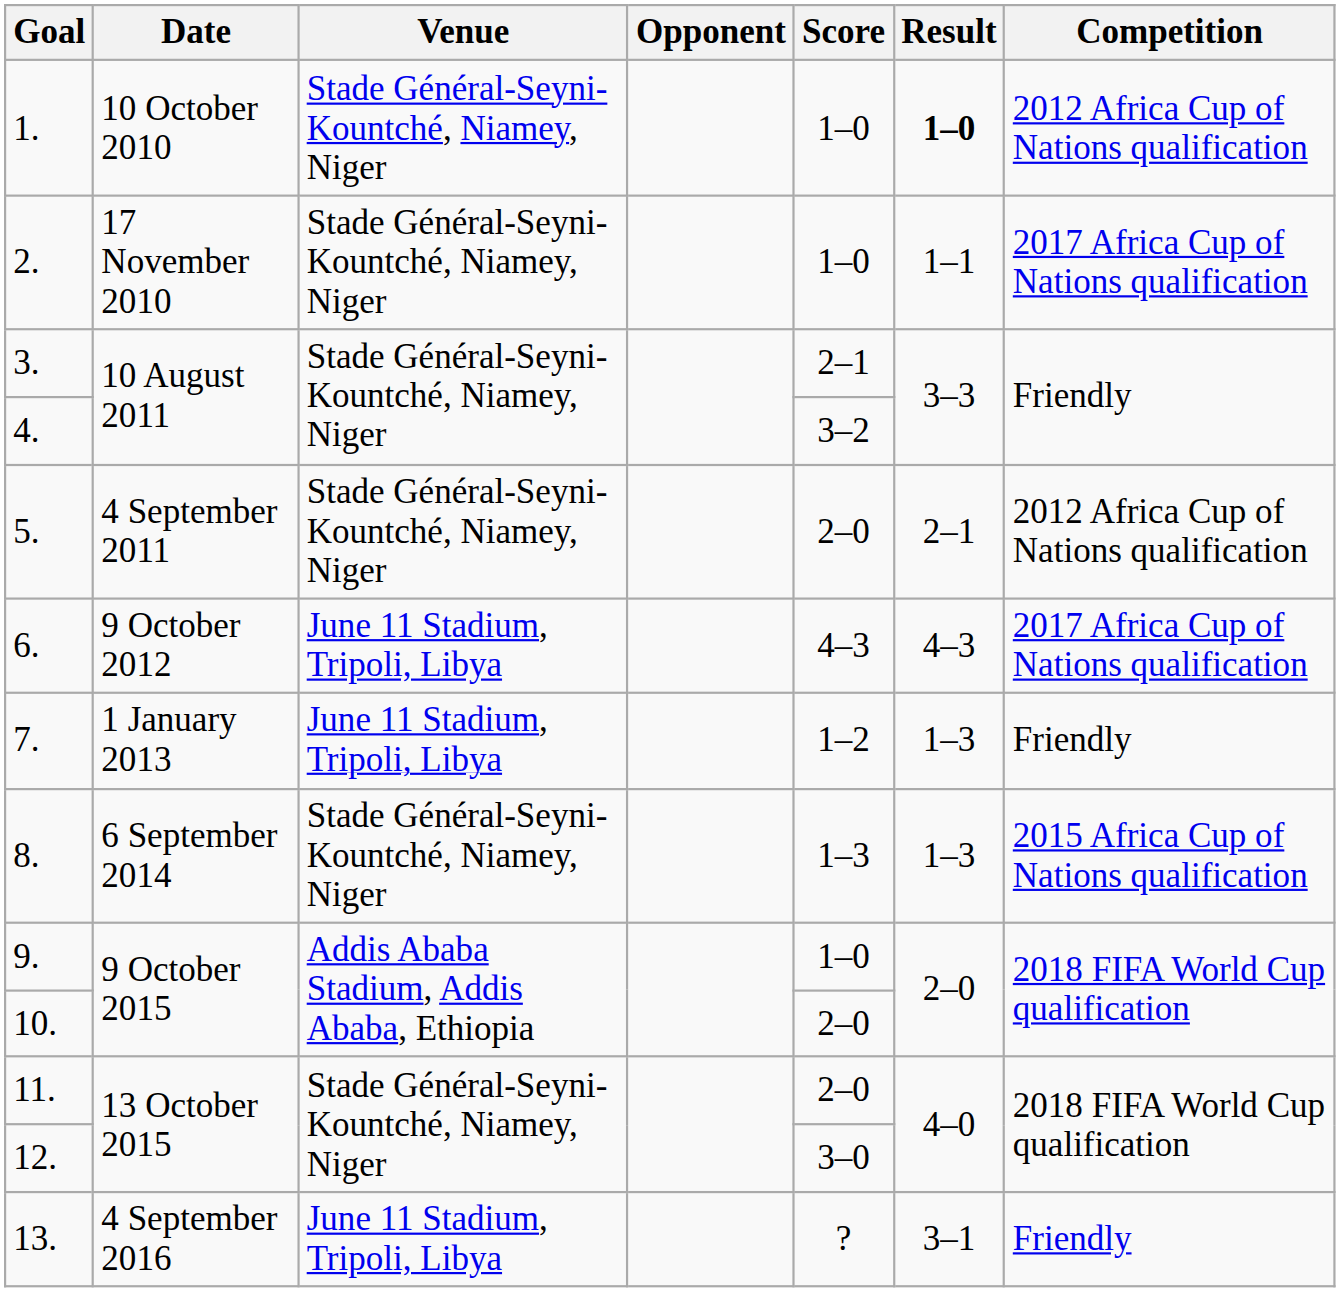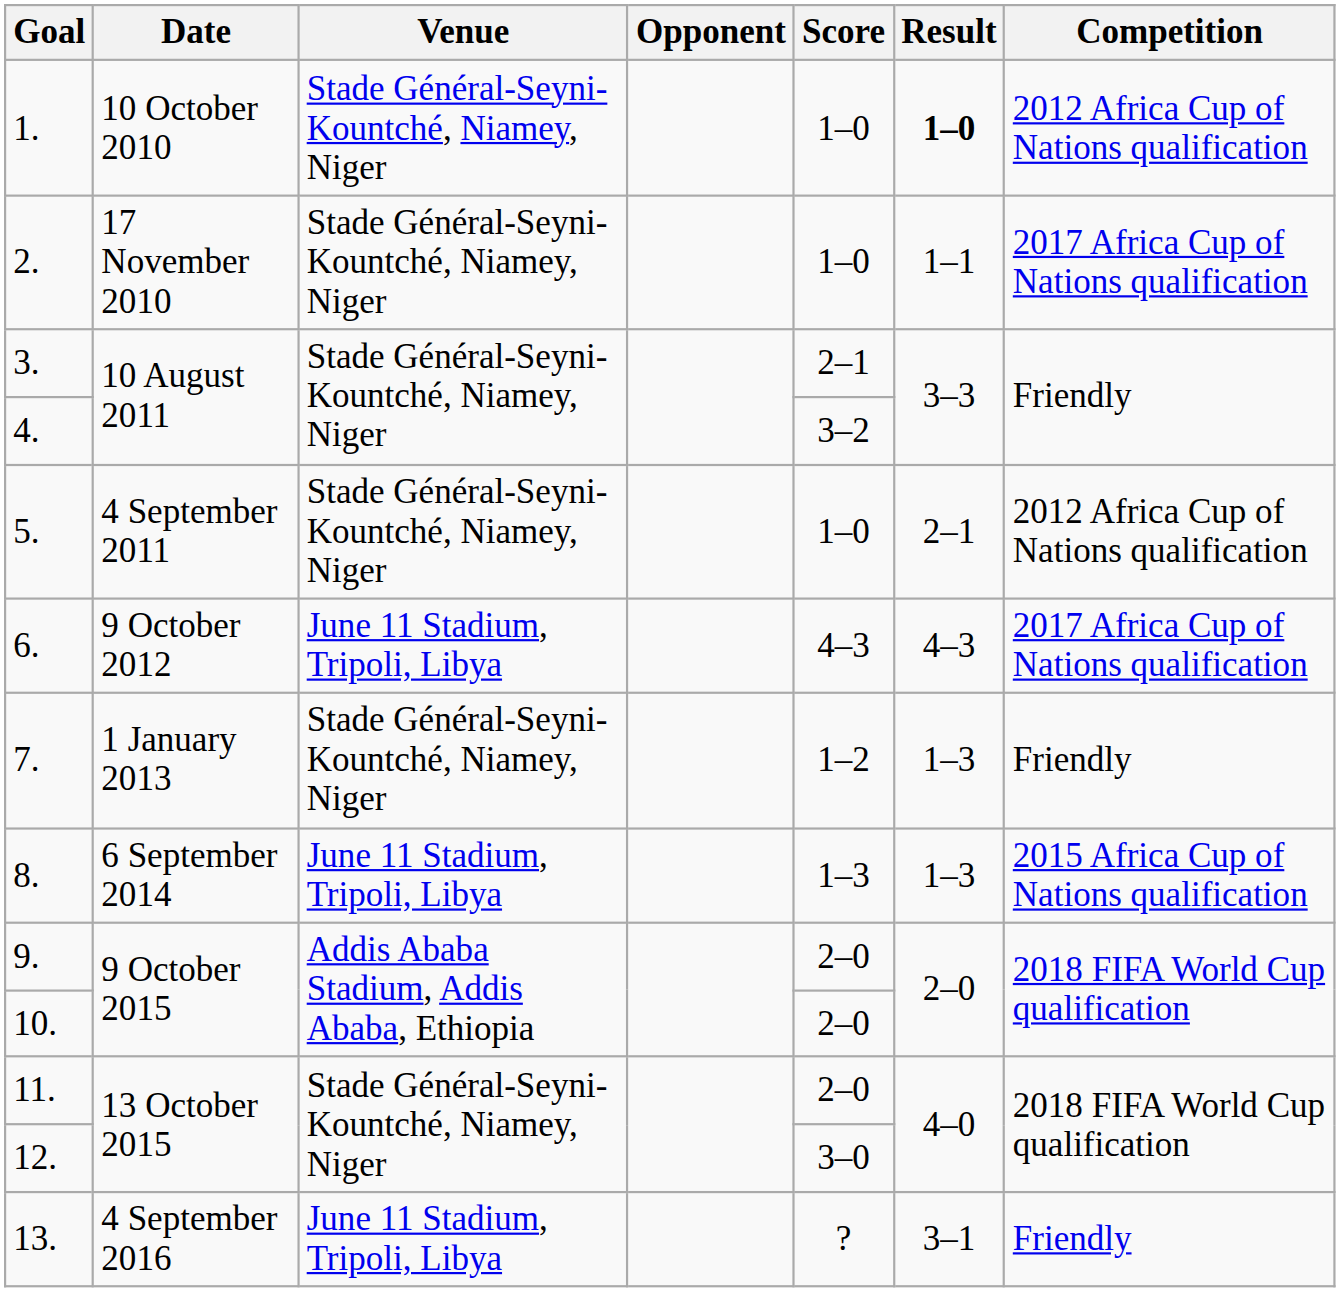5. | Score: 2–0 -> 1–0
7. | Venue: June 11 Stadium, Tripoli, Libya -> Stade Général-Seyni-Kountché, Niamey, Niger
8. | Venue: Stade Général-Seyni-Kountché, Niamey, Niger -> June 11 Stadium, Tripoli, Libya
9. | Score: 1–0 -> 2–0
